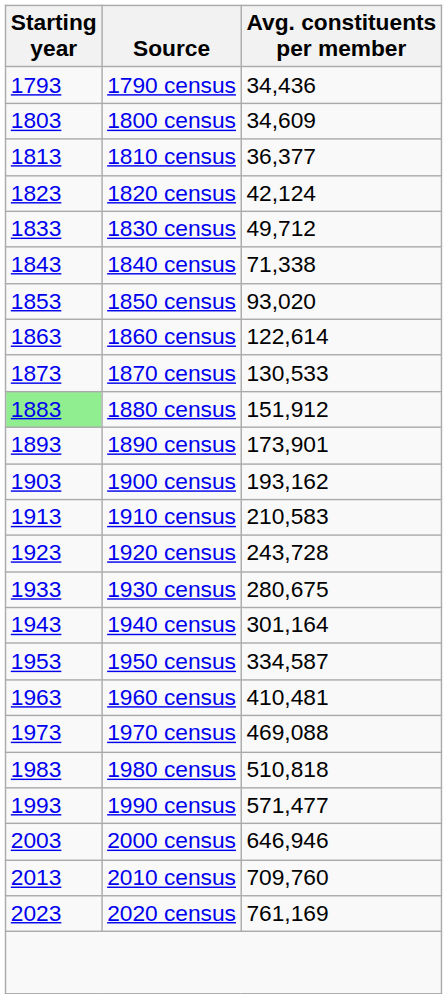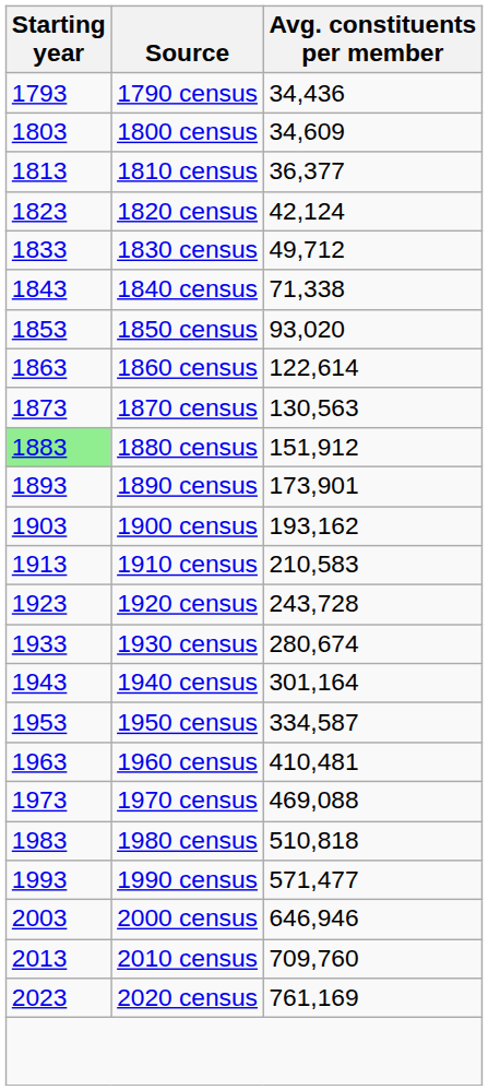1870 census | Avg. constituents per member: 130,533 -> 130,563
1930 census | Avg. constituents per member: 280,675 -> 280,674
